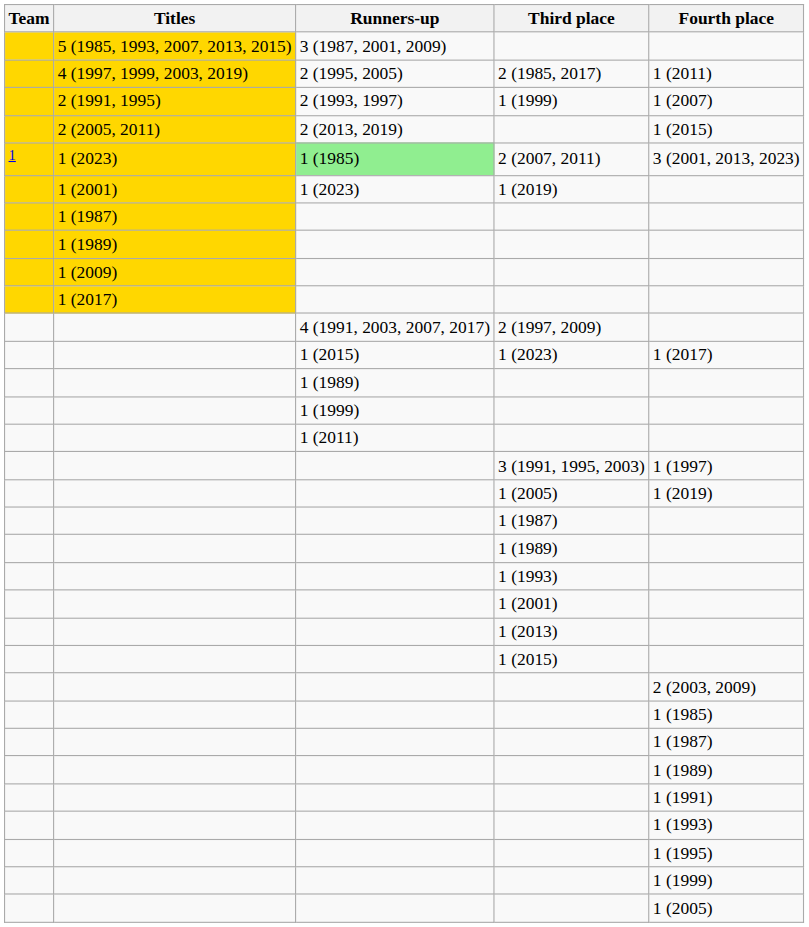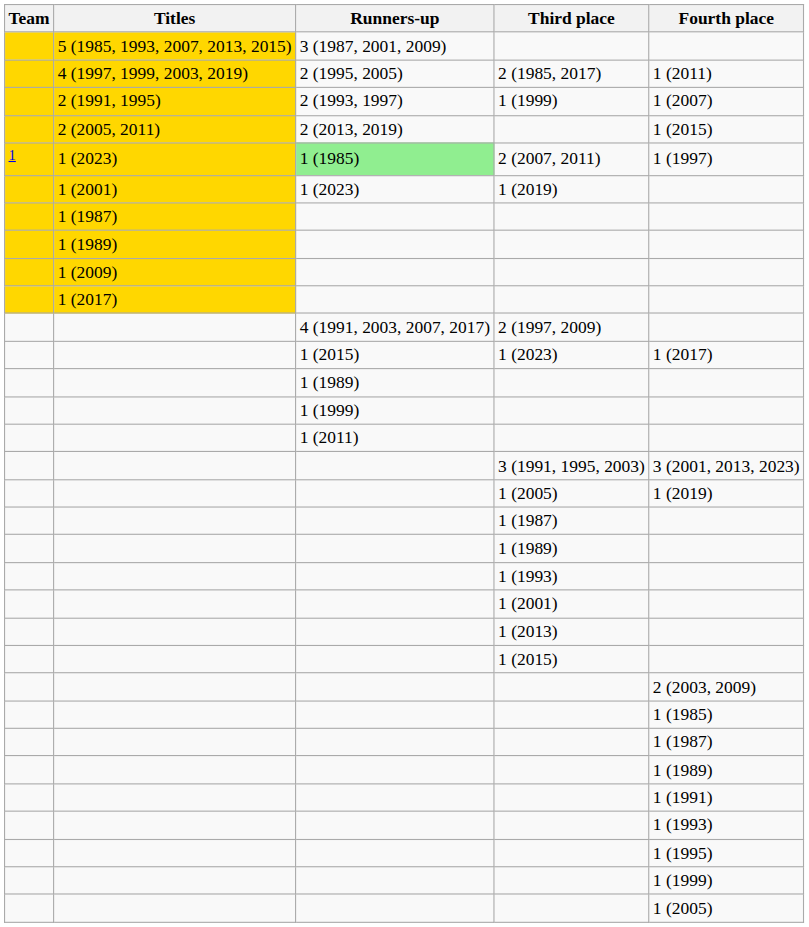2 (2007, 2011) | Fourth place: 3 (2001, 2013, 2023) -> 1 (1997)
3 (1991, 1995, 2003) | Fourth place: 1 (1997) -> 3 (2001, 2013, 2023)
